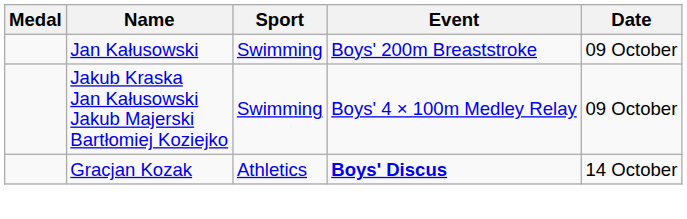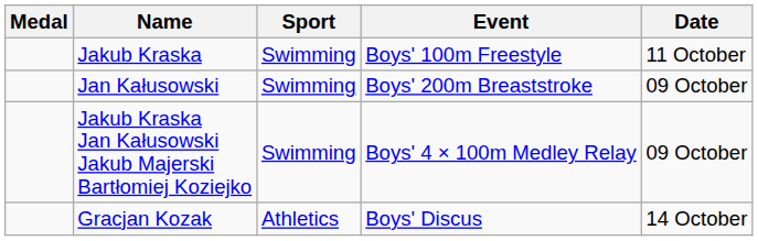+ row: Jakub Kraska | Swimming | Boys' 100m Freestyle | 11 October
Gracjan Kozak | Event: bold -> normal
